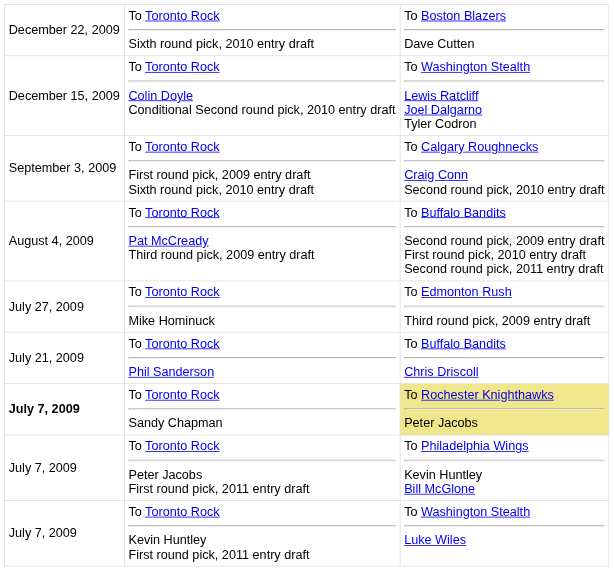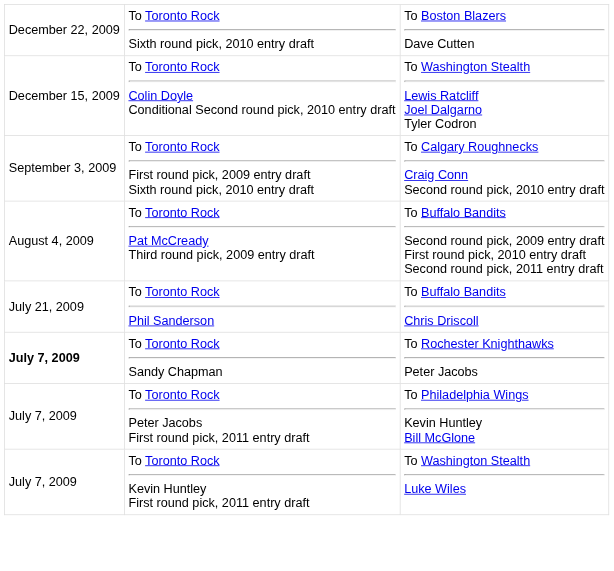- row: July 27, 2009 | To Toronto Rock Mike Hominuck | To Edmonton Rush Third round pick, 2009 entry draft
To Toronto Rock Sandy Chapman | column 3: khaki background -> no background
